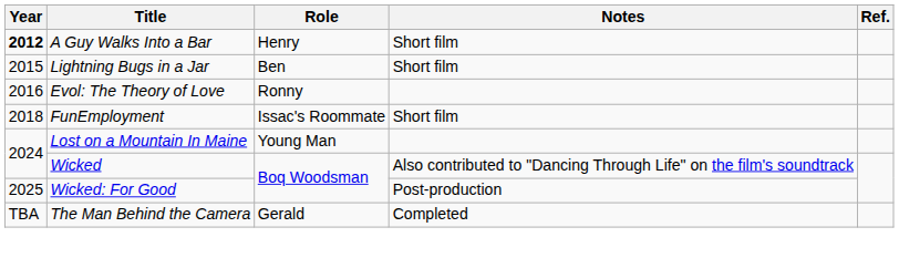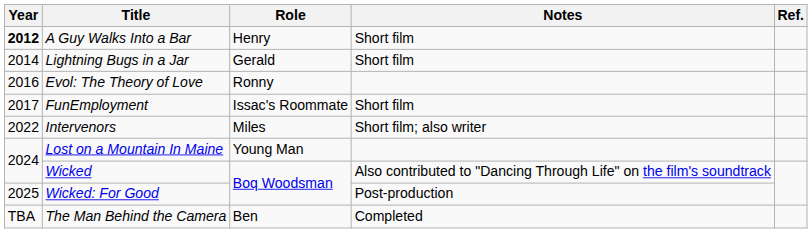Lightning Bugs in a Jar | Year: 2015 -> 2014
Lightning Bugs in a Jar | Role: Ben -> Gerald
FunEmployment | Year: 2018 -> 2017
+ row: 2022 | Intervenors | Miles | Short film; also writer
The Man Behind the Camera | Role: Gerald -> Ben
